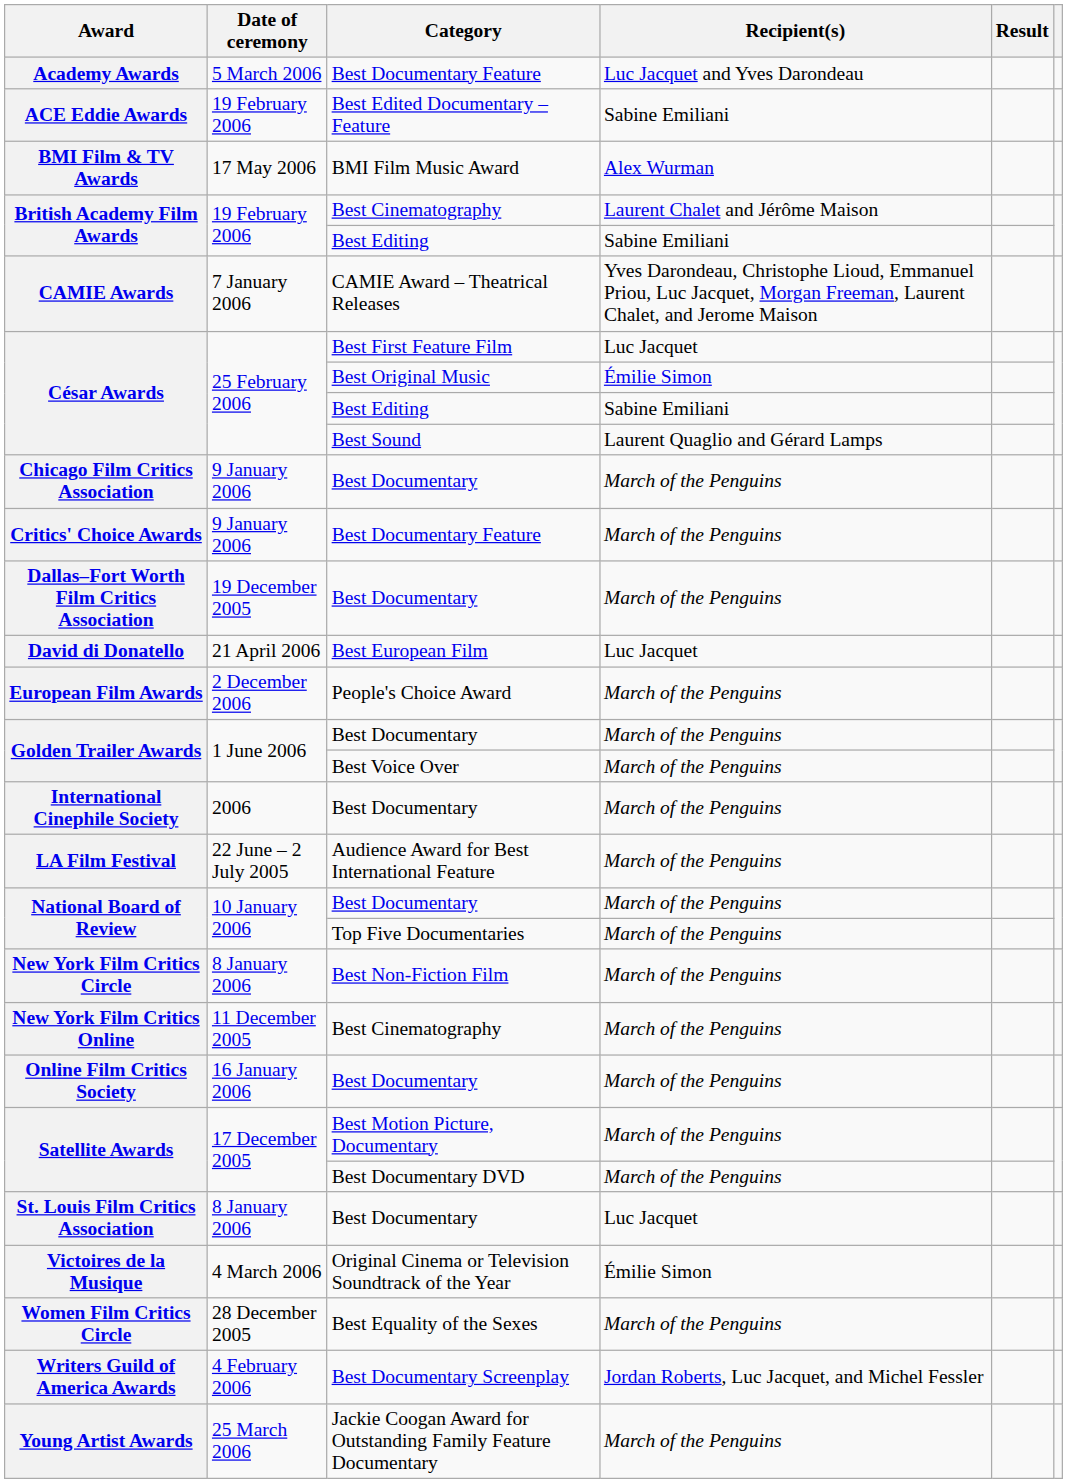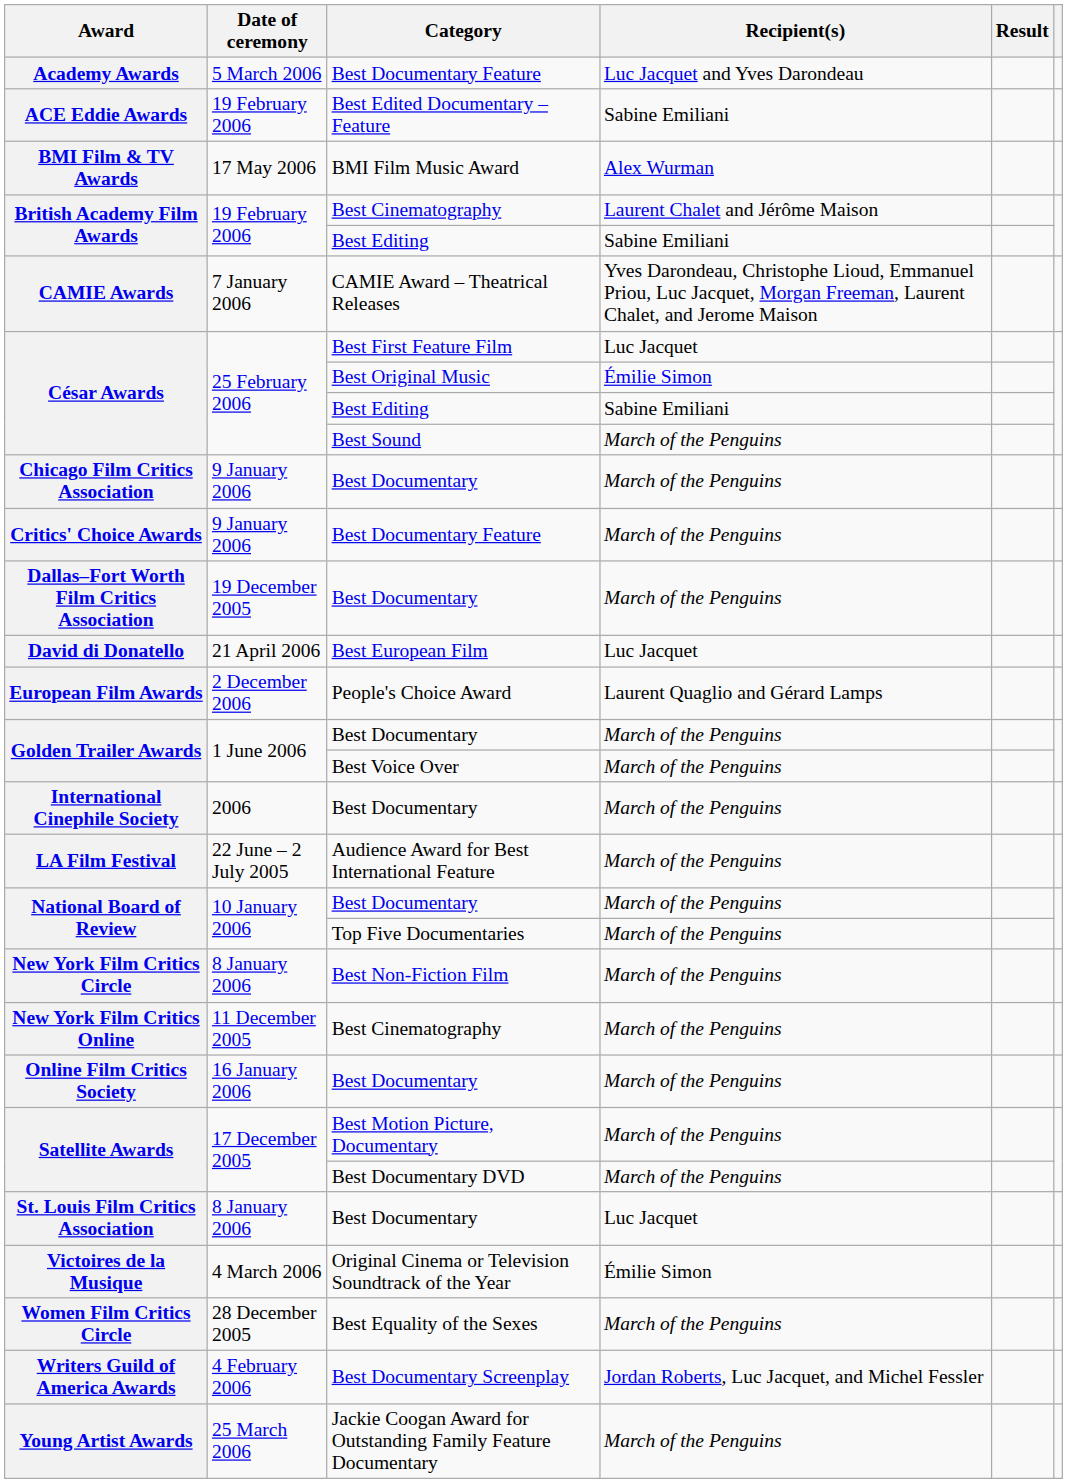César Awards / Best Sound | Recipient(s): Laurent Quaglio and Gérard Lamps -> March of the Penguins
European Film Awards | Recipient(s): March of the Penguins -> Laurent Quaglio and Gérard Lamps
